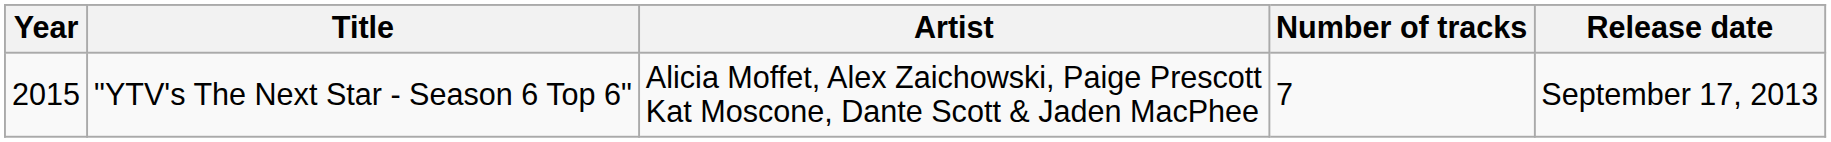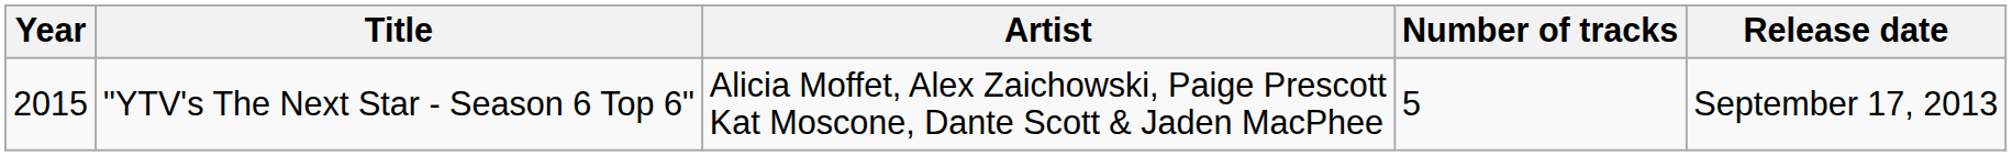"YTV's The Next Star - Season 6 Top 6" | Number of tracks: 7 -> 5
